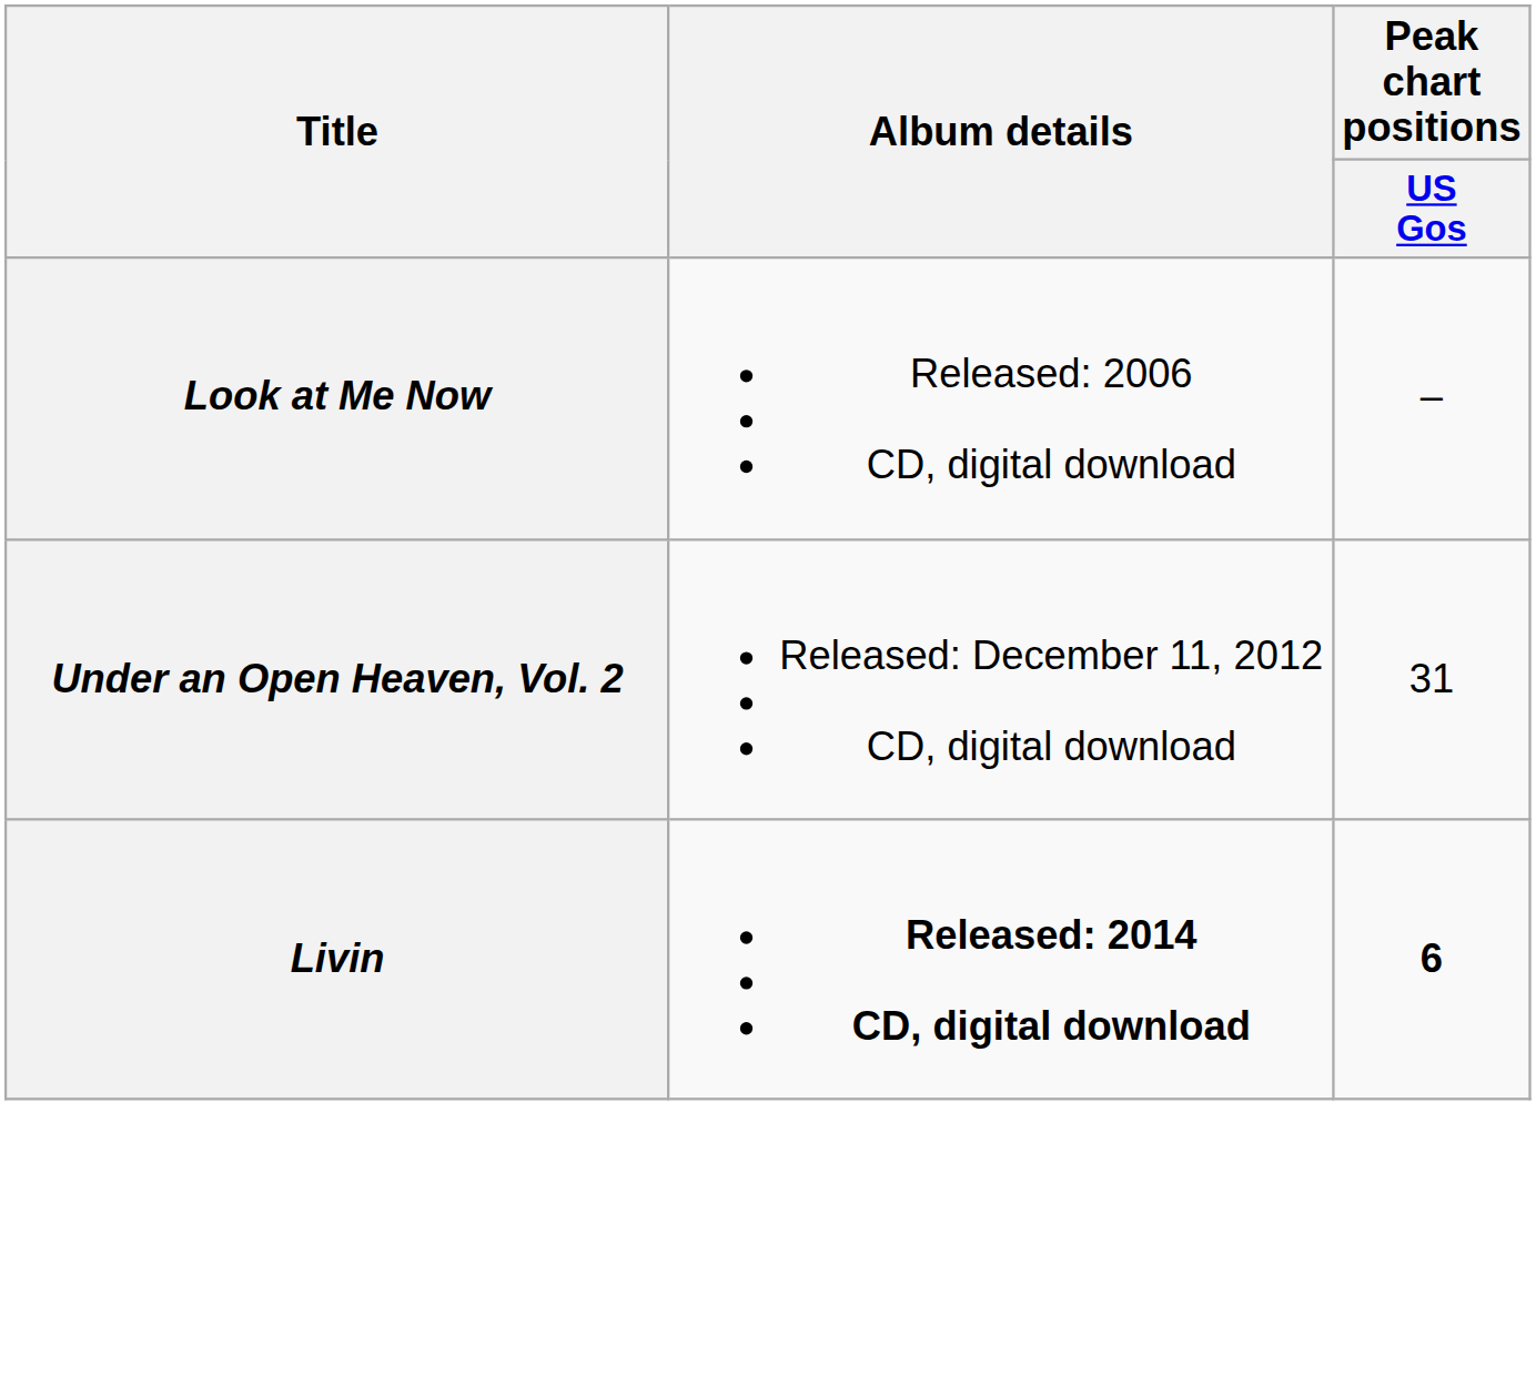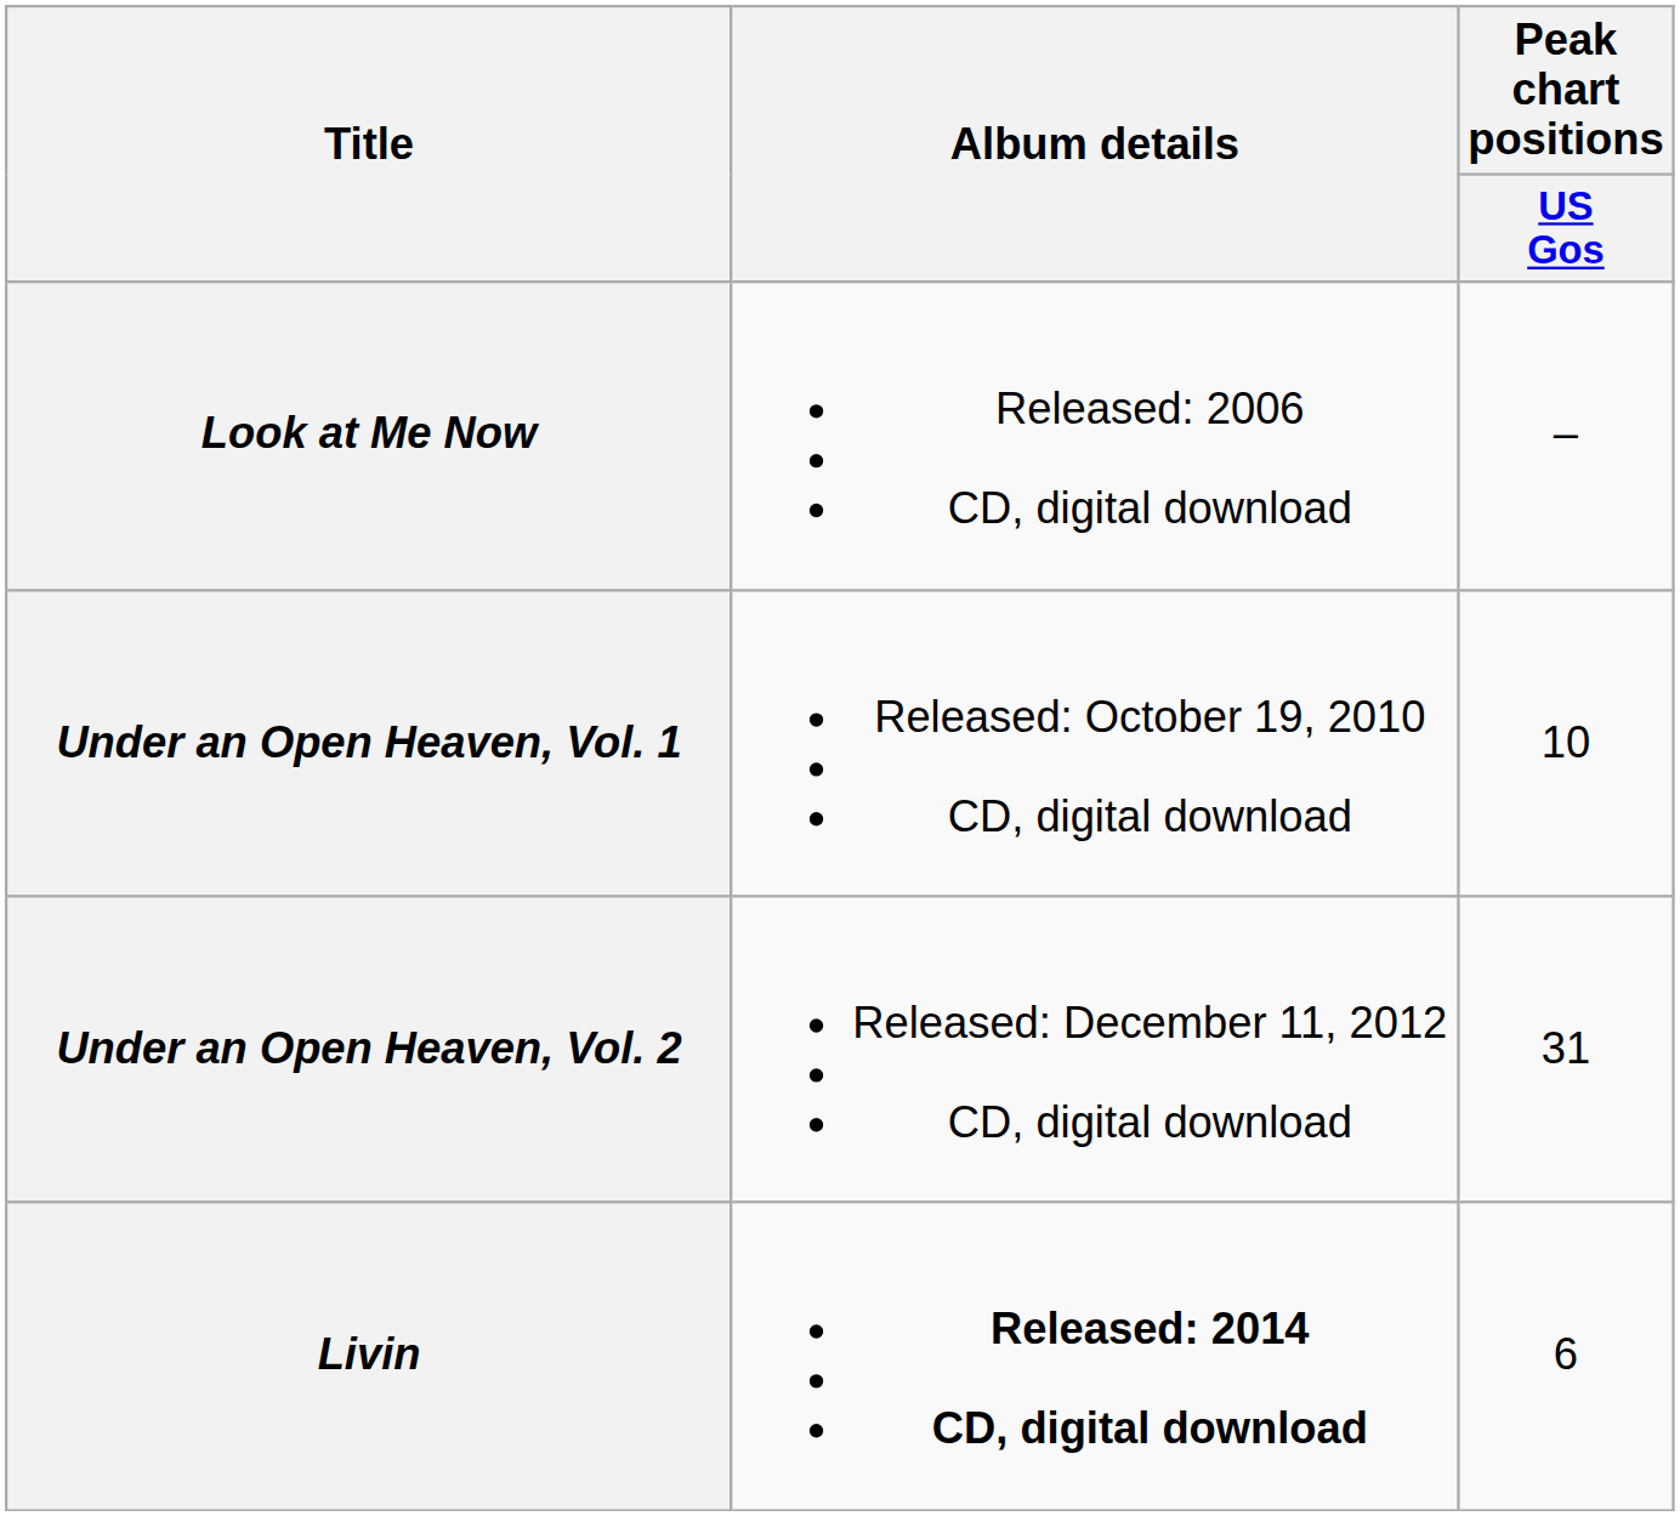+ row: Under an Open Heaven, Vol. 1 | Released: October 19, 2010 CD, digital download | 10
Livin | Peak chart positions / US Gos: bold -> normal
